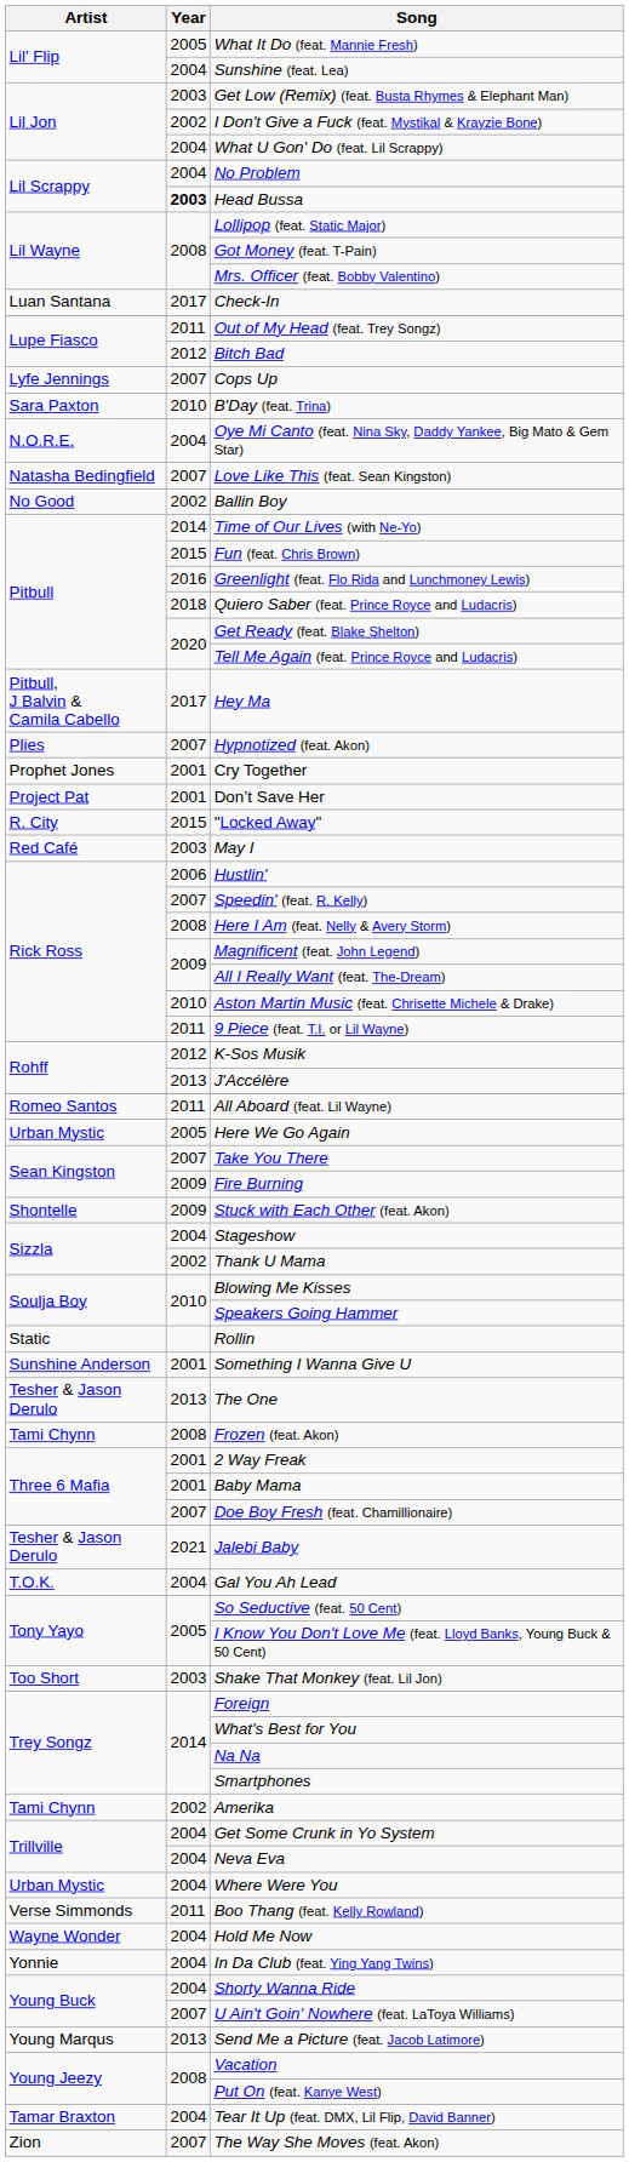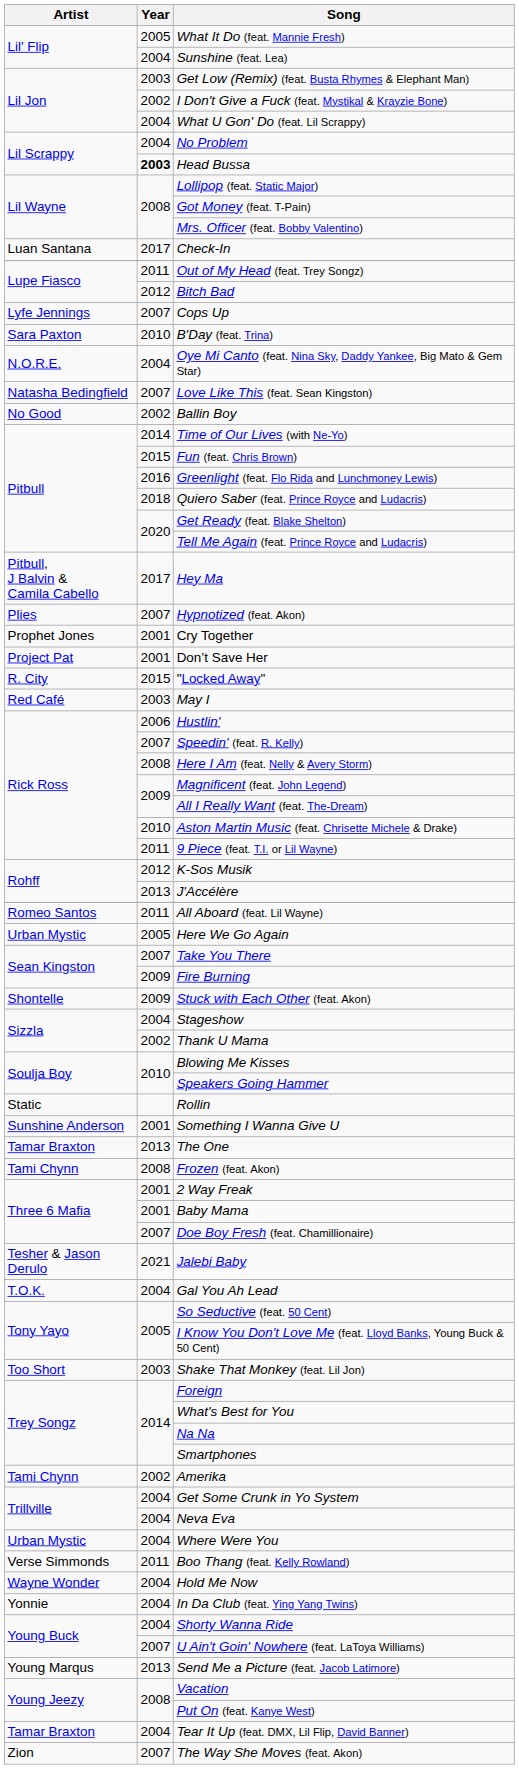The One | Artist: Tesher & Jason Derulo -> Tamar Braxton
